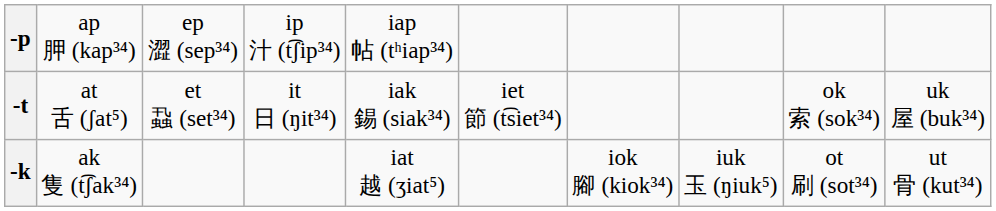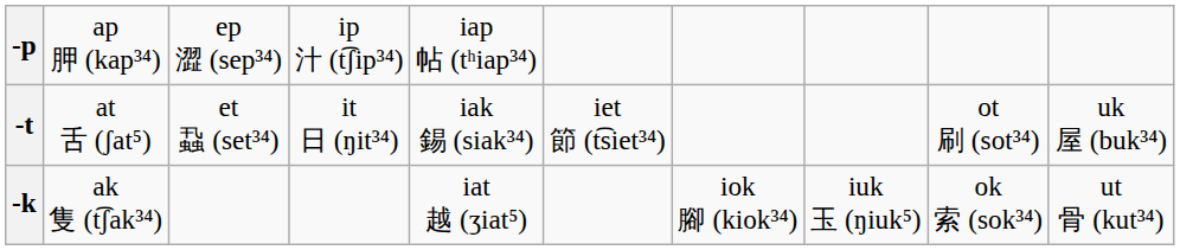-t | column 9: ok 索 (sok³⁴) -> ot 刷 (sot³⁴)
-k | column 9: ot 刷 (sot³⁴) -> ok 索 (sok³⁴)
